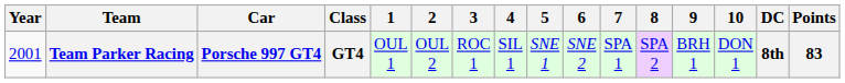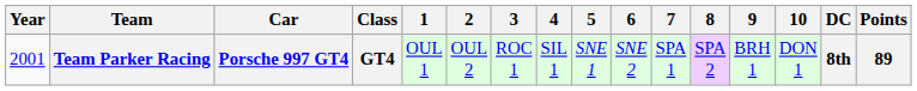Team Parker Racing | Points: 83 -> 89
